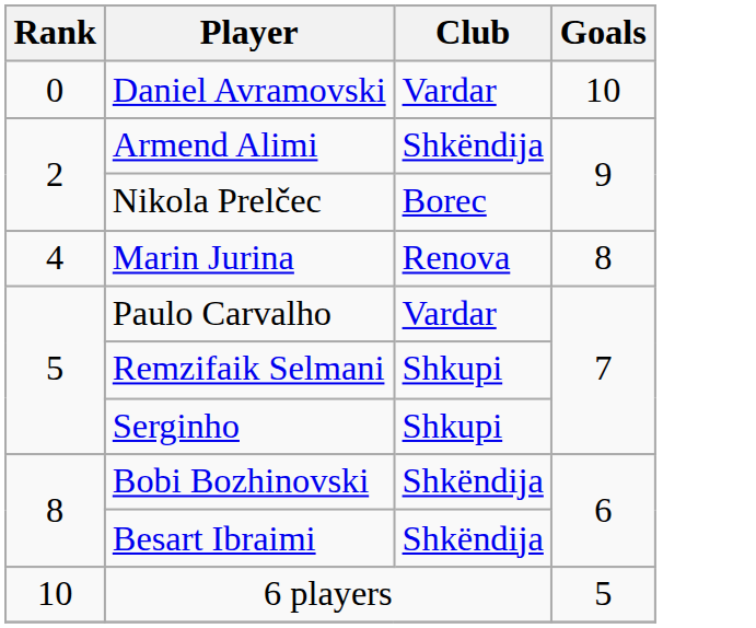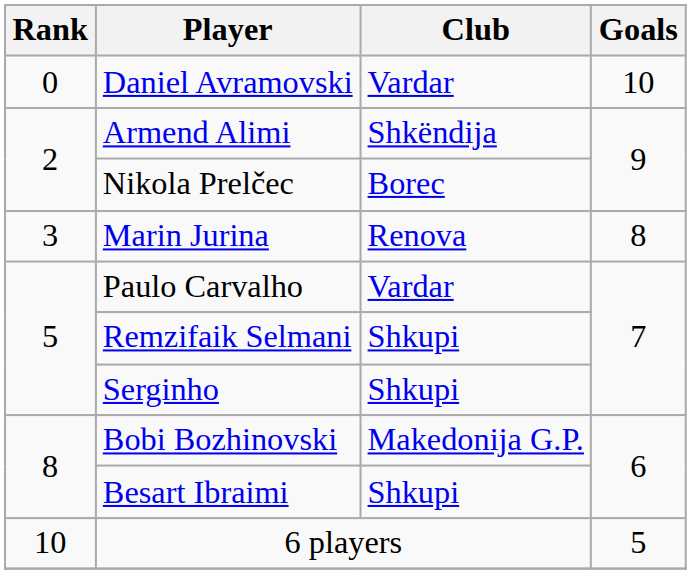Marin Jurina | Rank: 4 -> 3
Bobi Bozhinovski | Club: Shkëndija -> Makedonija G.P.
Besart Ibraimi | Club: Shkëndija -> Shkupi
